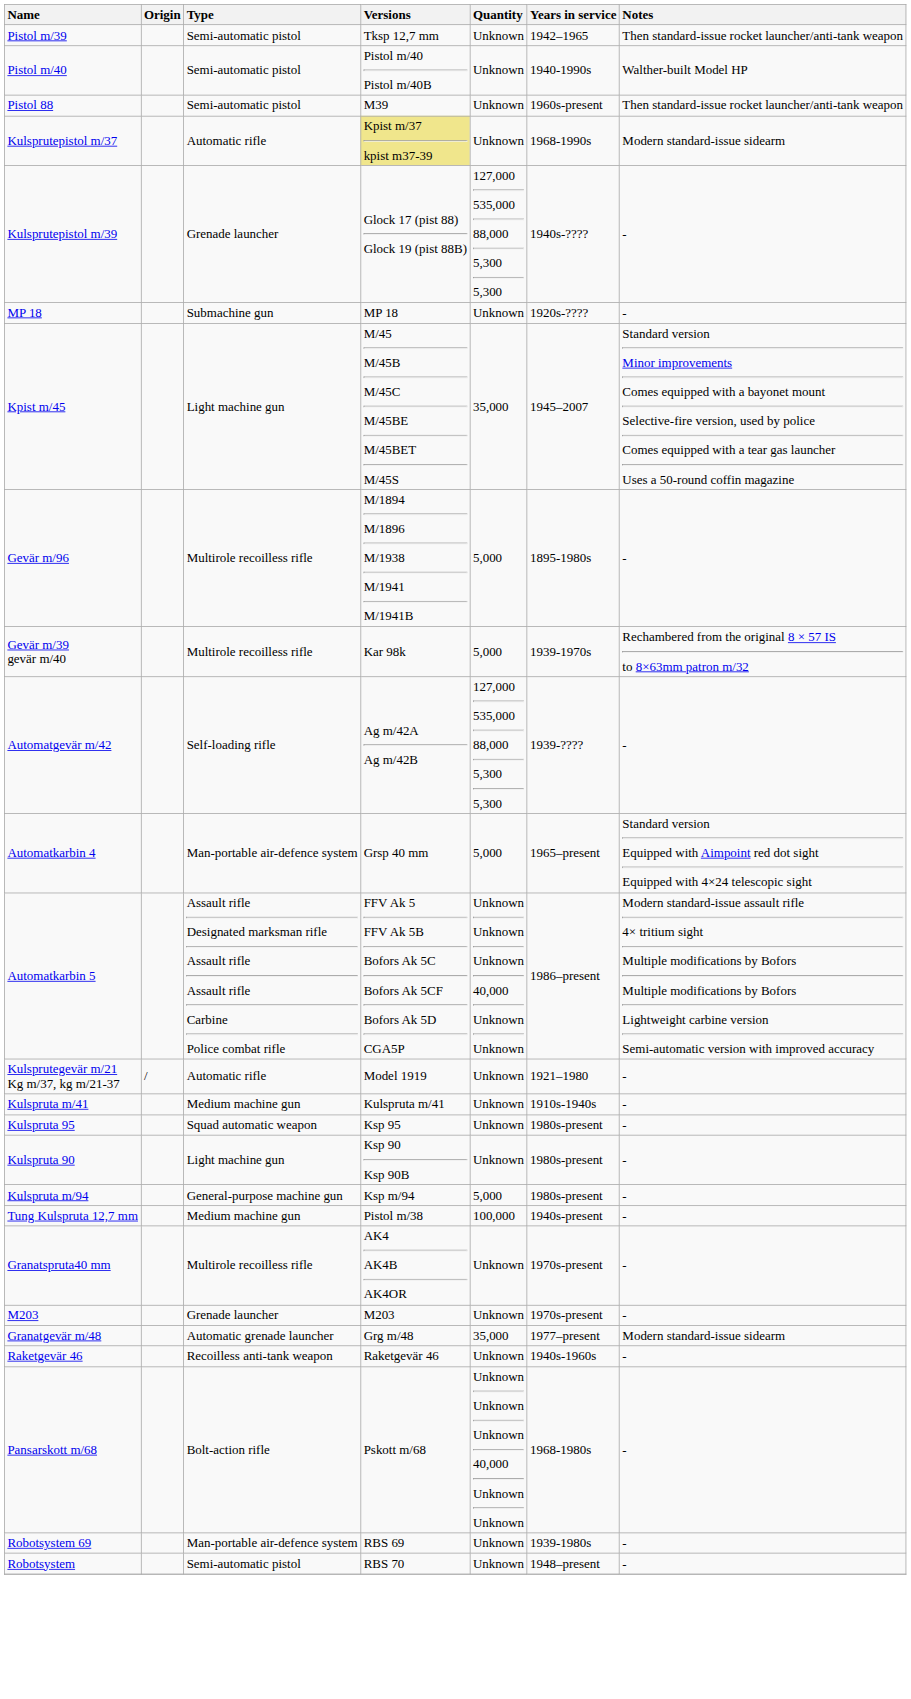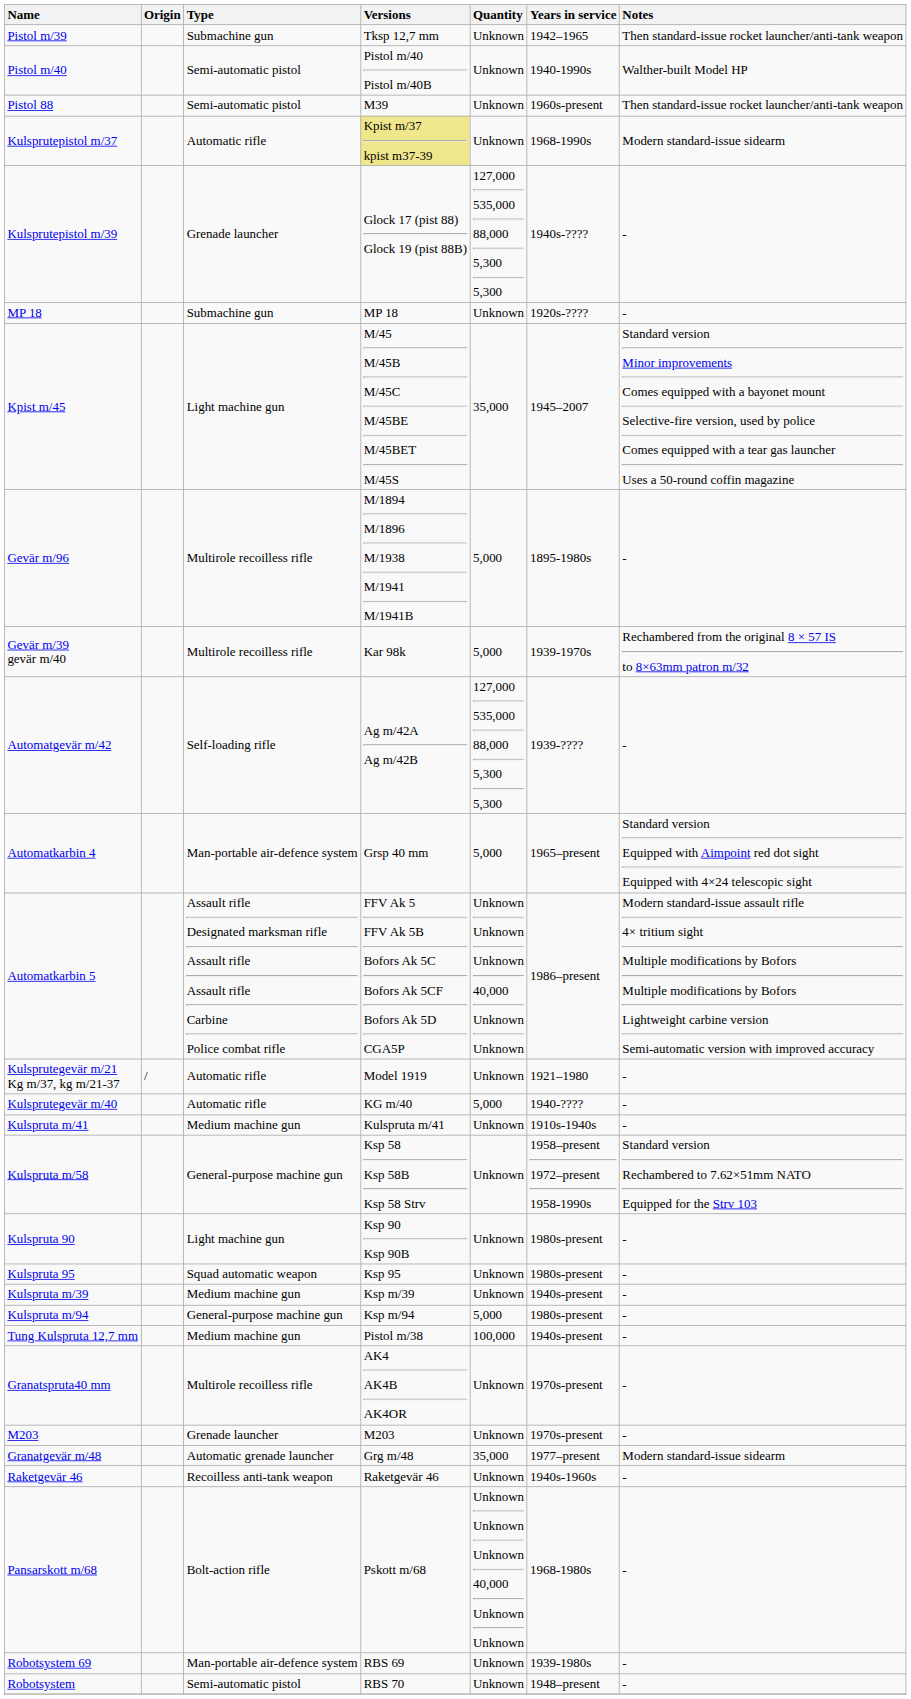Pistol m/39 | Type: Semi-automatic pistol -> Submachine gun
+ row: Kulsprutegevär m/40 | Automatic rifle | KG m/40 | 5,000 | 1940-???? | -
+ row: Kulspruta m/58 | General-purpose machine gun | Ksp 58 Ksp 58B Ksp 58 Strv | Unknown | 1958–present 1972–present 1958-1990s | Standard version Rechambered to 7.62×51mm NATO Equipped for the Strv 103
rows swapped: Kulspruta 90 <-> Kulspruta 95
+ row: Kulspruta m/39 | Medium machine gun | Ksp m/39 | Unknown | 1940s-present | -
